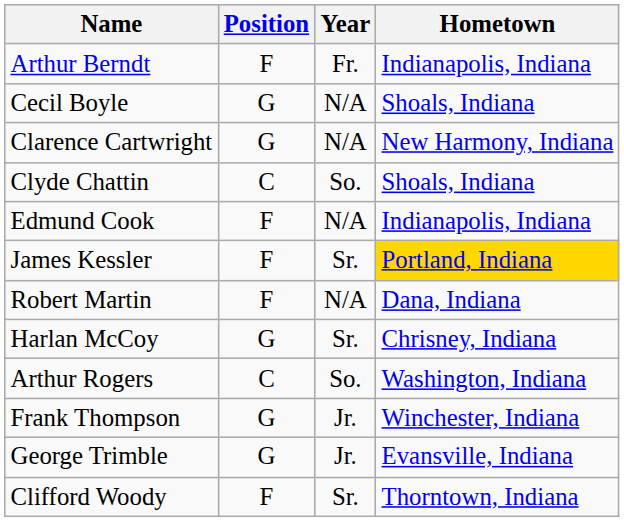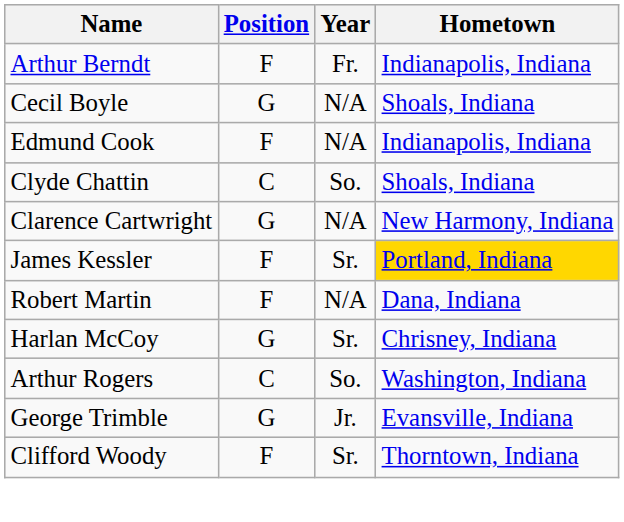rows swapped: Clarence Cartwright <-> Edmund Cook
- row: Frank Thompson | G | Jr. | Winchester, Indiana
